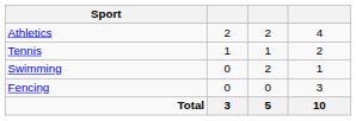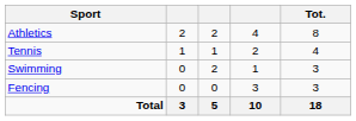+ column: Tot. | 8 | 4 | 3 | 3 | 18
